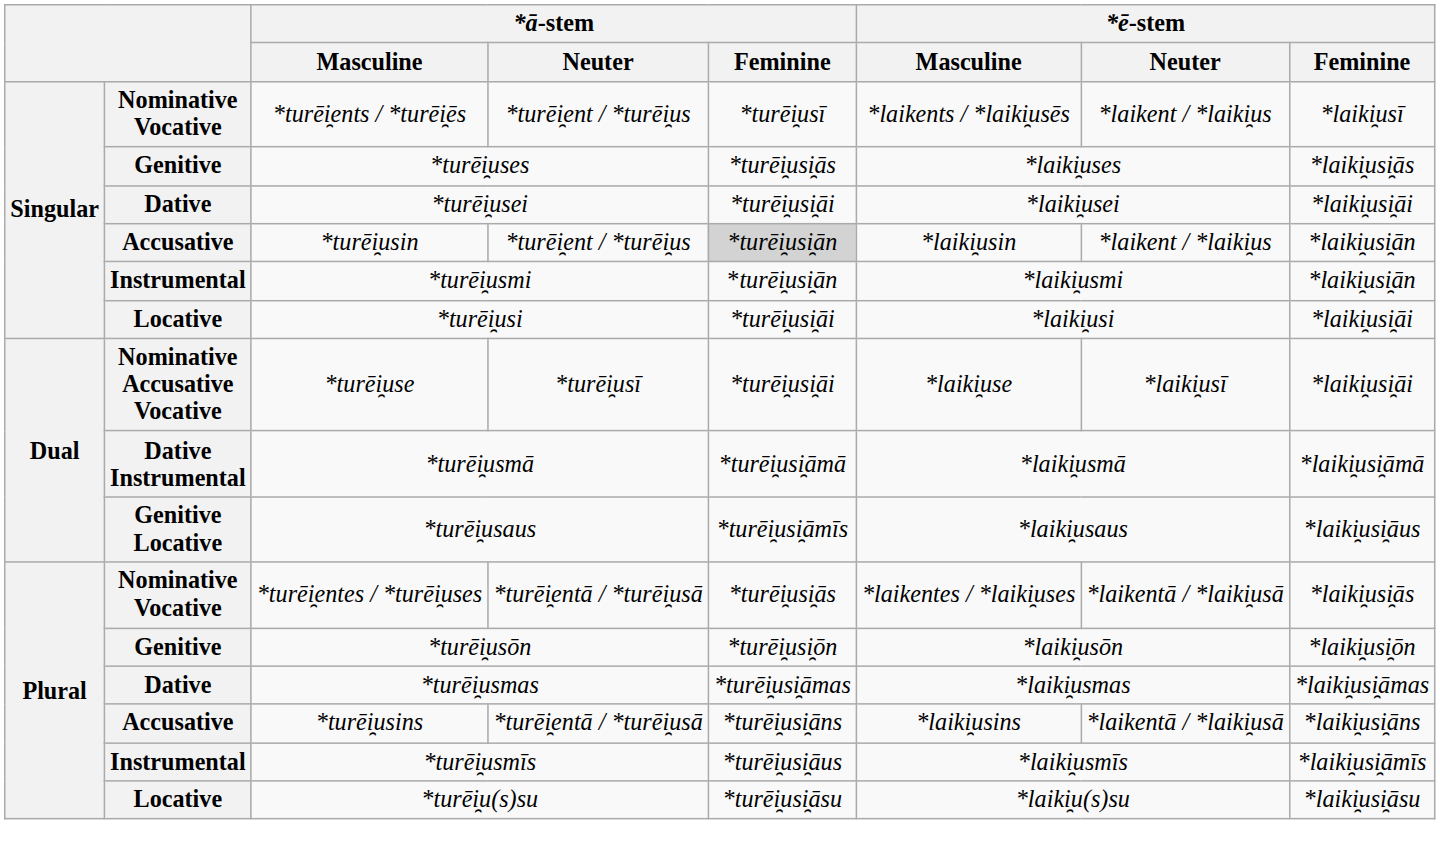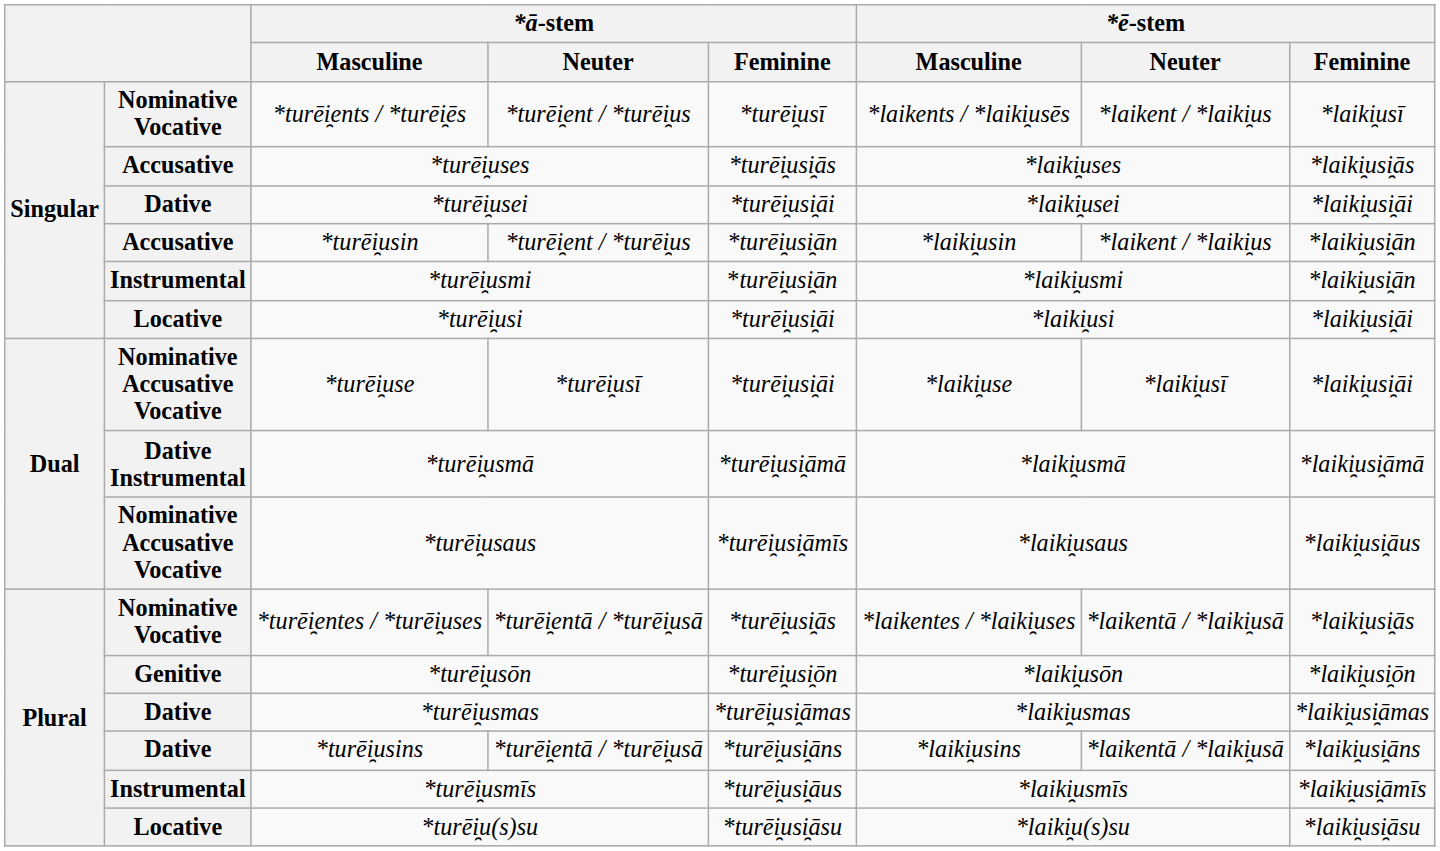*turēi̯uses | column 2: Genitive -> Accusative
*turēi̯usin | *ā-stem / Feminine: lightgrey background -> no background
*turēi̯usaus | column 2: Genitive Locative -> Nominative Accusative Vocative
*turēi̯usins | column 2: Accusative -> Dative
